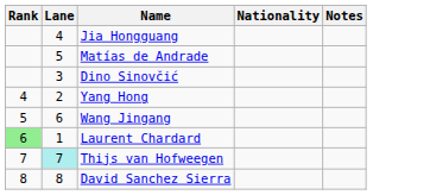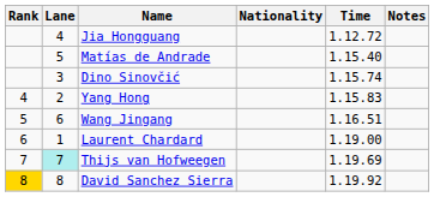+ column: Time | 1.12.72 | 1.15.40 | 1.15.74 | 1.15.83 | 1.16.51 | 1.19.00 | 1.19.69 | 1.19.92
Laurent Chardard | Rank: lightgreen background -> no background
David Sanchez Sierra | Rank: no background -> gold background
